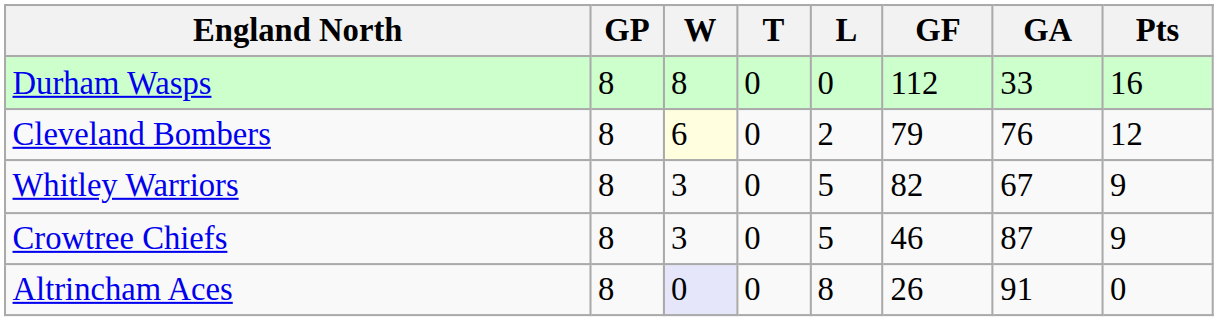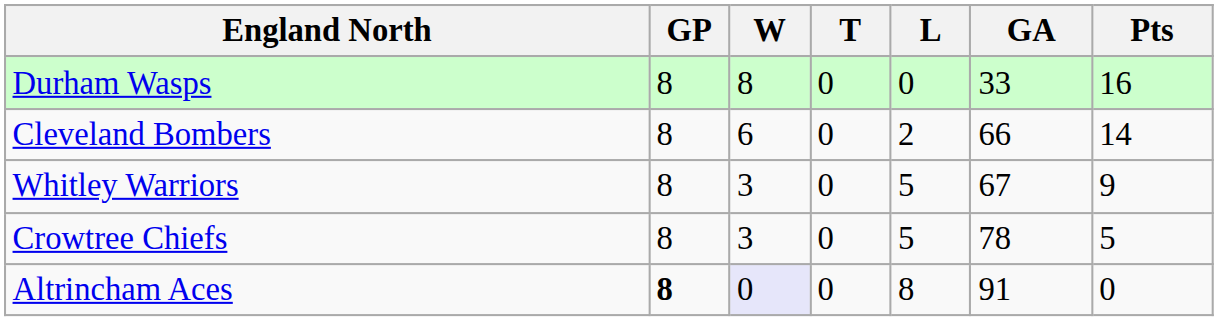- column: GF | 112 | 79 | 82 | 46 | 26
Cleveland Bombers | W: lightyellow background -> no background
Cleveland Bombers | GA: 76 -> 66
Cleveland Bombers | Pts: 12 -> 14
Crowtree Chiefs | GA: 87 -> 78
Crowtree Chiefs | Pts: 9 -> 5
Altrincham Aces | GP: normal -> bold
